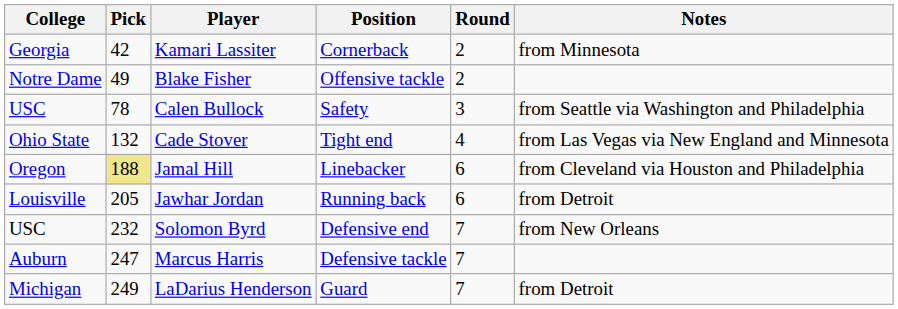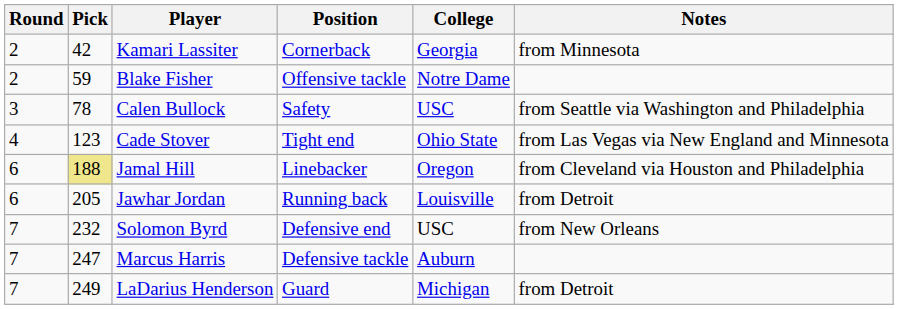columns swapped: Round <-> College
Blake Fisher | Pick: 49 -> 59
Cade Stover | Pick: 132 -> 123
